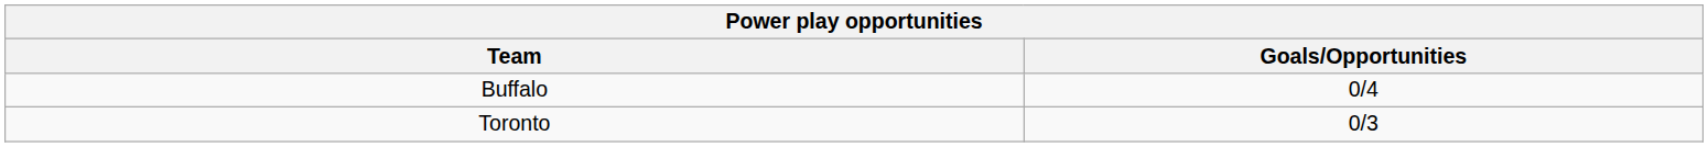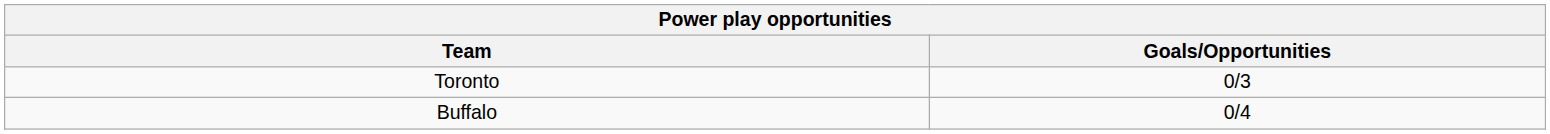rows swapped: Toronto <-> Buffalo
